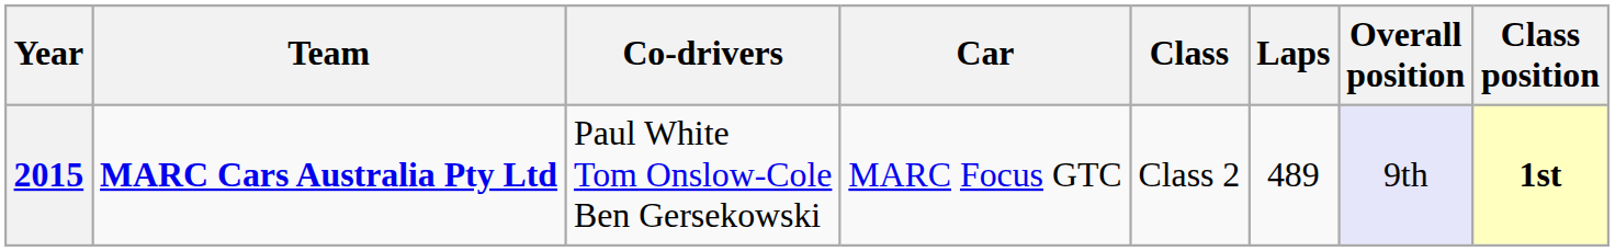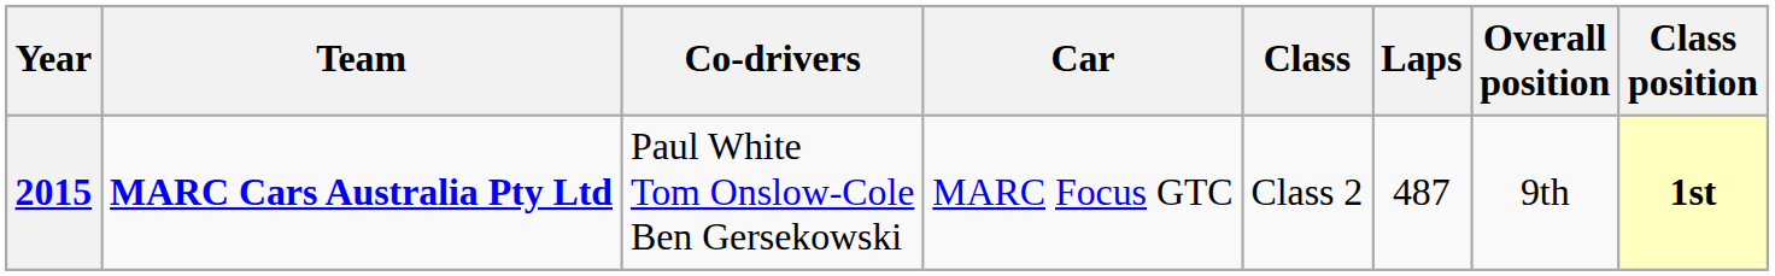2015 | Laps: 489 -> 487
2015 | Overall position: lavender background -> no background
